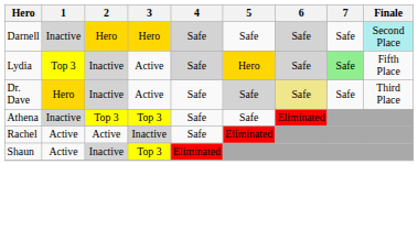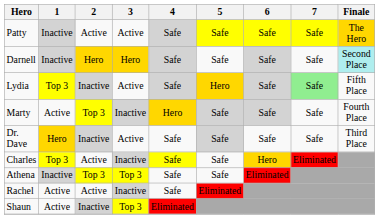+ row: Patty | Inactive | Active | Active | Safe | Safe | Safe | Safe | The Hero
+ row: Marty | Active | Top 3 | Inactive | Hero | Safe | Safe | Safe | Fourth Place
Dr. Dave | 6: khaki background -> no background
+ row: Charles | Top 3 | Active | Inactive | Safe | Safe | Hero | Eliminated
